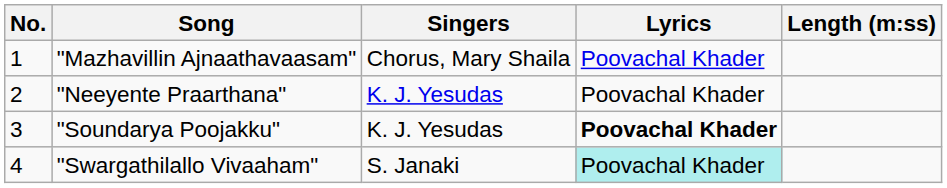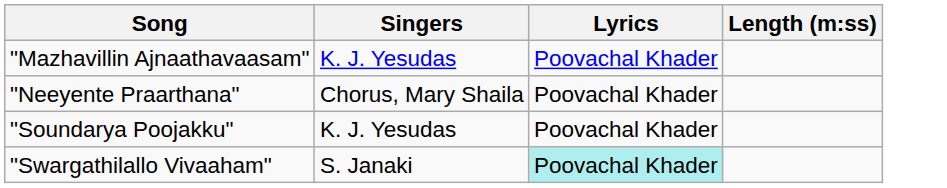- column: No. | 1 | 2 | 3 | 4
"Mazhavillin Ajnaathavaasam" | Singers: Chorus, Mary Shaila -> K. J. Yesudas
"Neeyente Praarthana" | Singers: K. J. Yesudas -> Chorus, Mary Shaila
"Soundarya Poojakku" | Lyrics: bold -> normal
